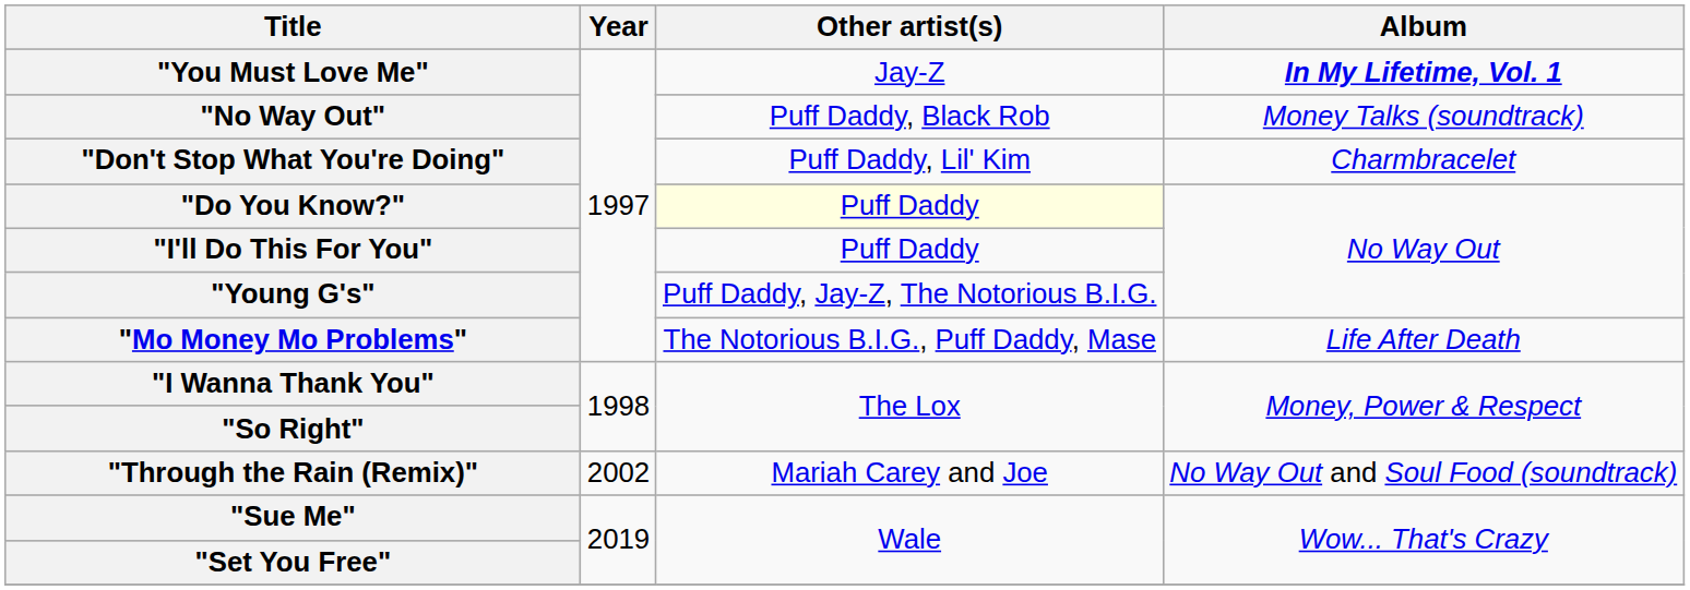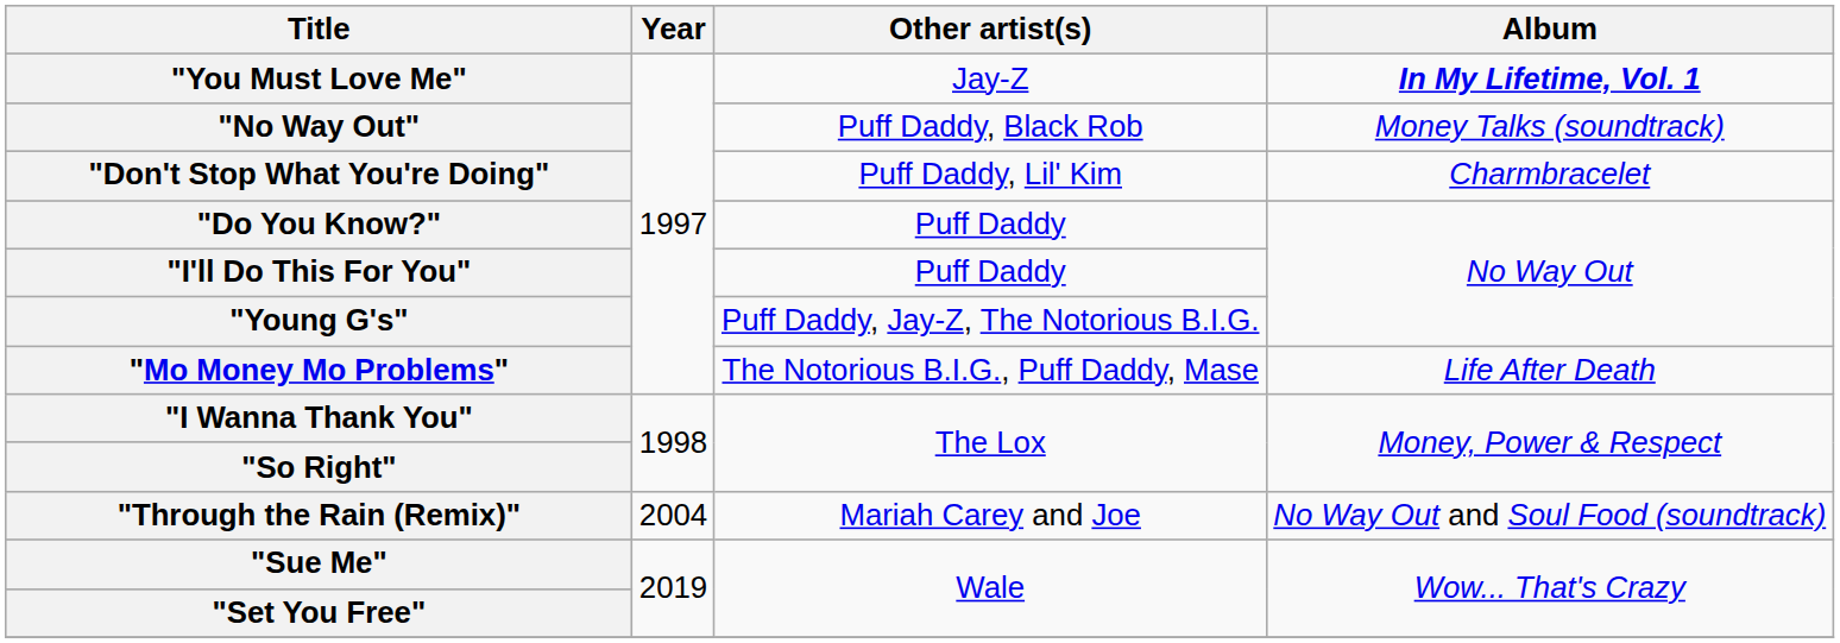"Do You Know?" | Other artist(s): lightyellow background -> no background
"Through the Rain (Remix)" | Year: 2002 -> 2004
